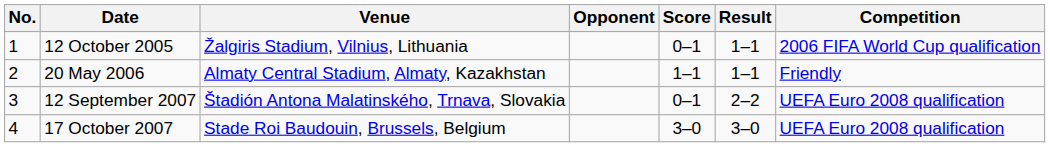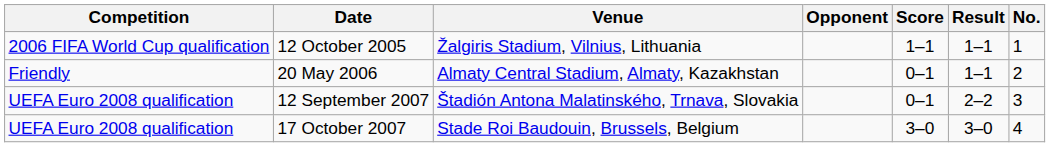columns swapped: No. <-> Competition
12 October 2005 | Score: 0–1 -> 1–1
20 May 2006 | Score: 1–1 -> 0–1
